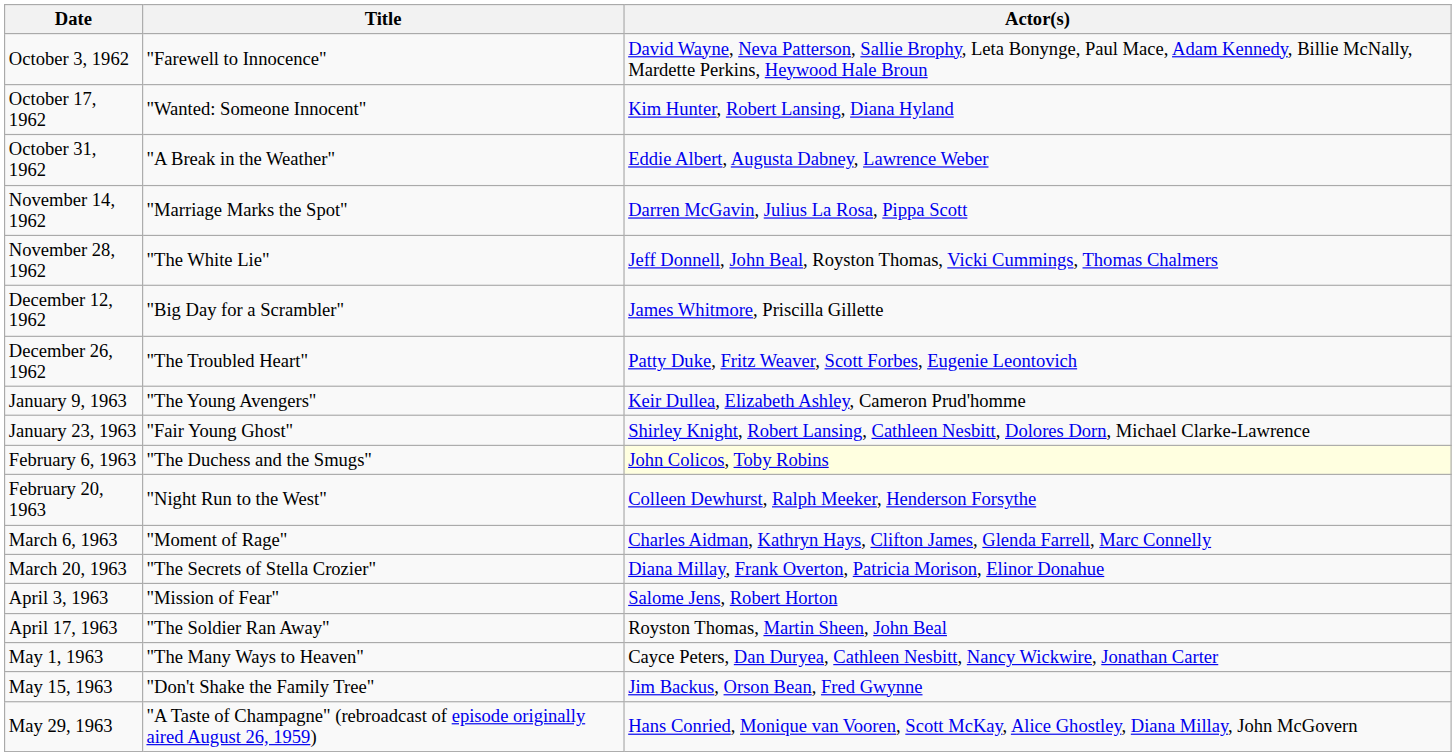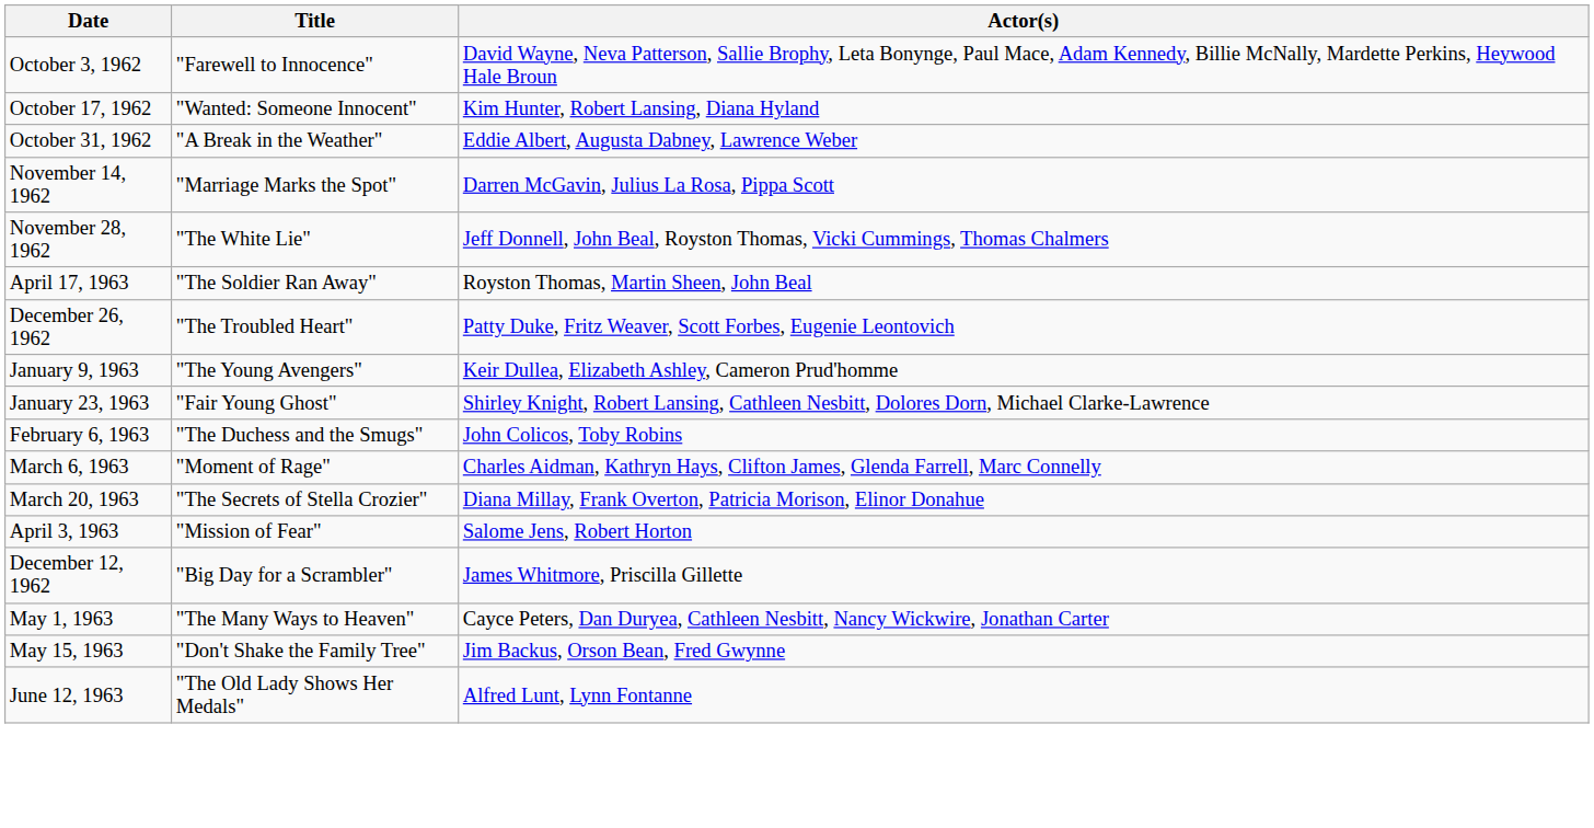rows swapped: December 12, 1962 <-> April 17, 1963
February 6, 1963 | Actor(s): lightyellow background -> no background
- row: February 20, 1963 | "Night Run to the West" | Colleen Dewhurst, Ralph Meeker, Henderson Forsythe
- row: May 29, 1963 | "A Taste of Champagne" (rebroadcast of episode originally aired August 26, 1959) | Hans Conried, Monique van Vooren, Scott McKay, Alice Ghostley, Diana Millay, John McGovern
+ row: June 12, 1963 | "The Old Lady Shows Her Medals" | Alfred Lunt, Lynn Fontanne
